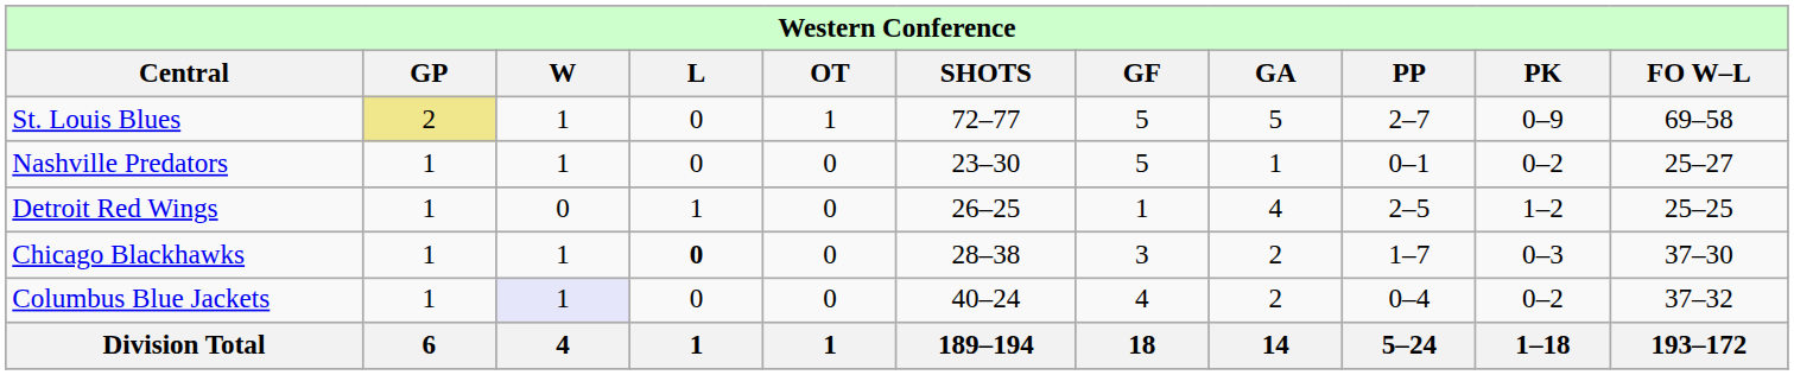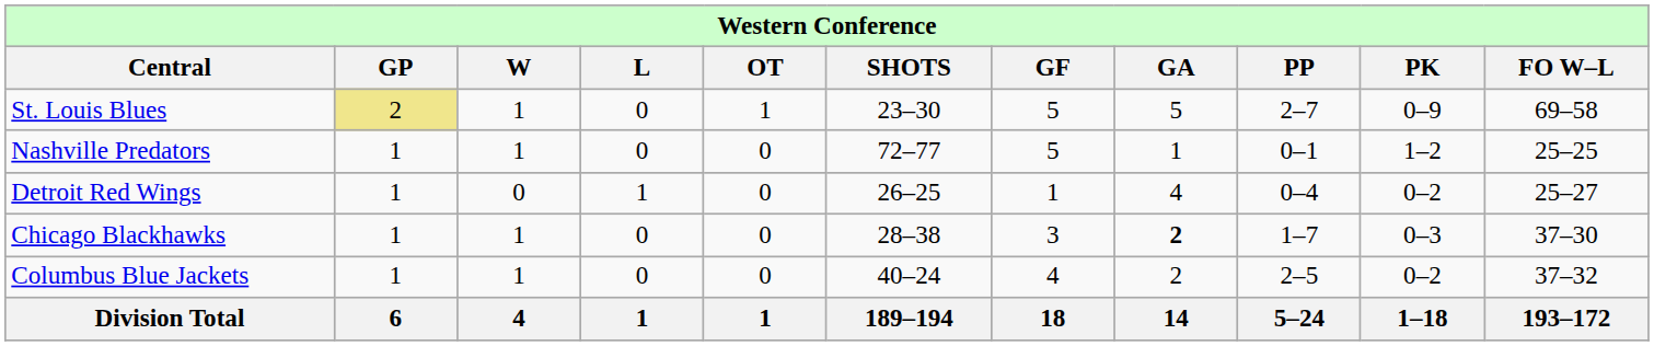St. Louis Blues | column 6: 72–77 -> 23–30
Nashville Predators | column 6: 23–30 -> 72–77
Nashville Predators | column 10: 0–2 -> 1–2
Nashville Predators | column 11: 25–27 -> 25–25
Detroit Red Wings | column 9: 2–5 -> 0–4
Detroit Red Wings | column 10: 1–2 -> 0–2
Detroit Red Wings | column 11: 25–25 -> 25–27
Chicago Blackhawks | column 4: bold -> normal
Chicago Blackhawks | column 8: normal -> bold
Columbus Blue Jackets | column 3: lavender background -> no background
Columbus Blue Jackets | column 9: 0–4 -> 2–5
